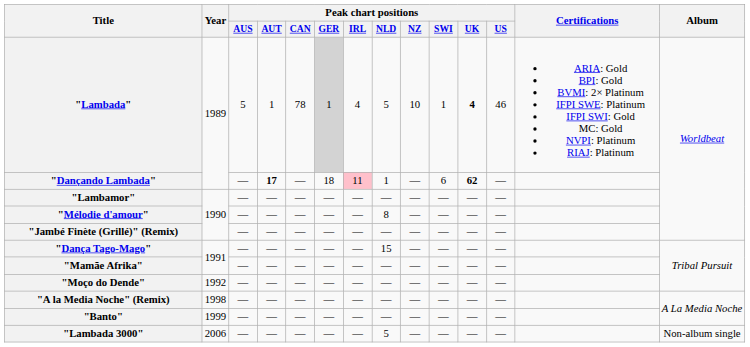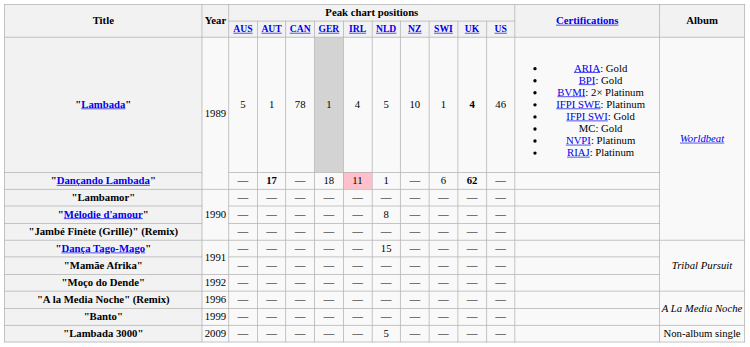"A la Media Noche" (Remix) | Year: 1998 -> 1996
"Lambada 3000" | Year: 2006 -> 2009
